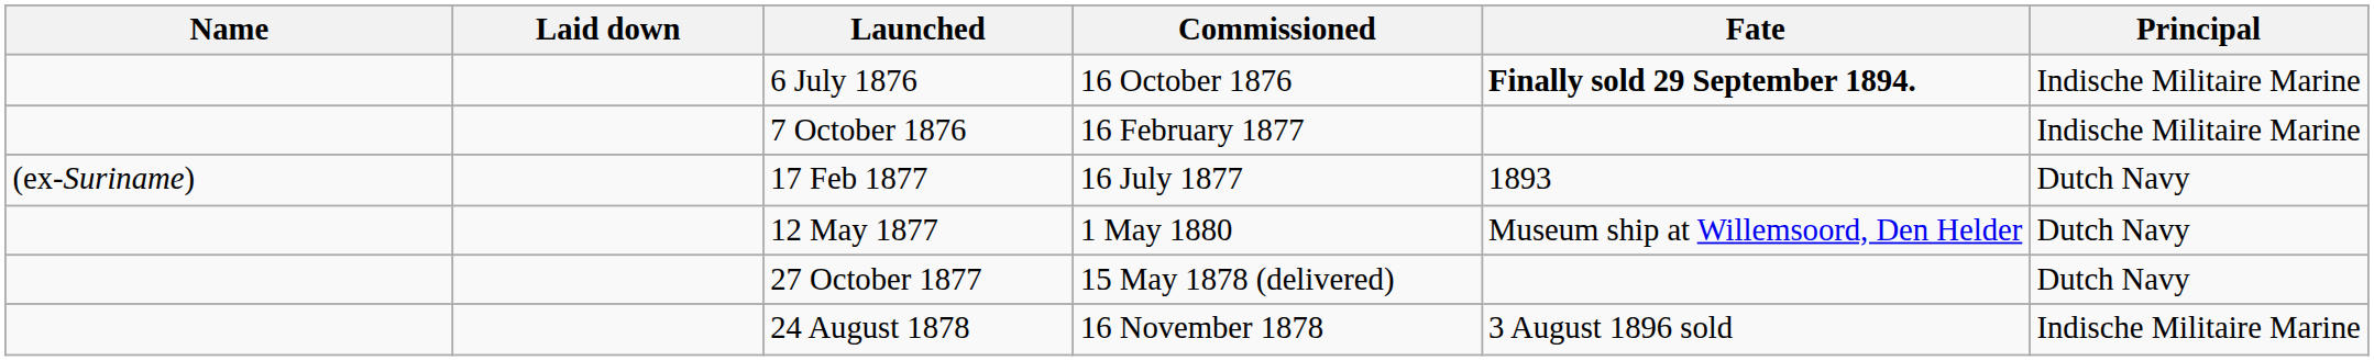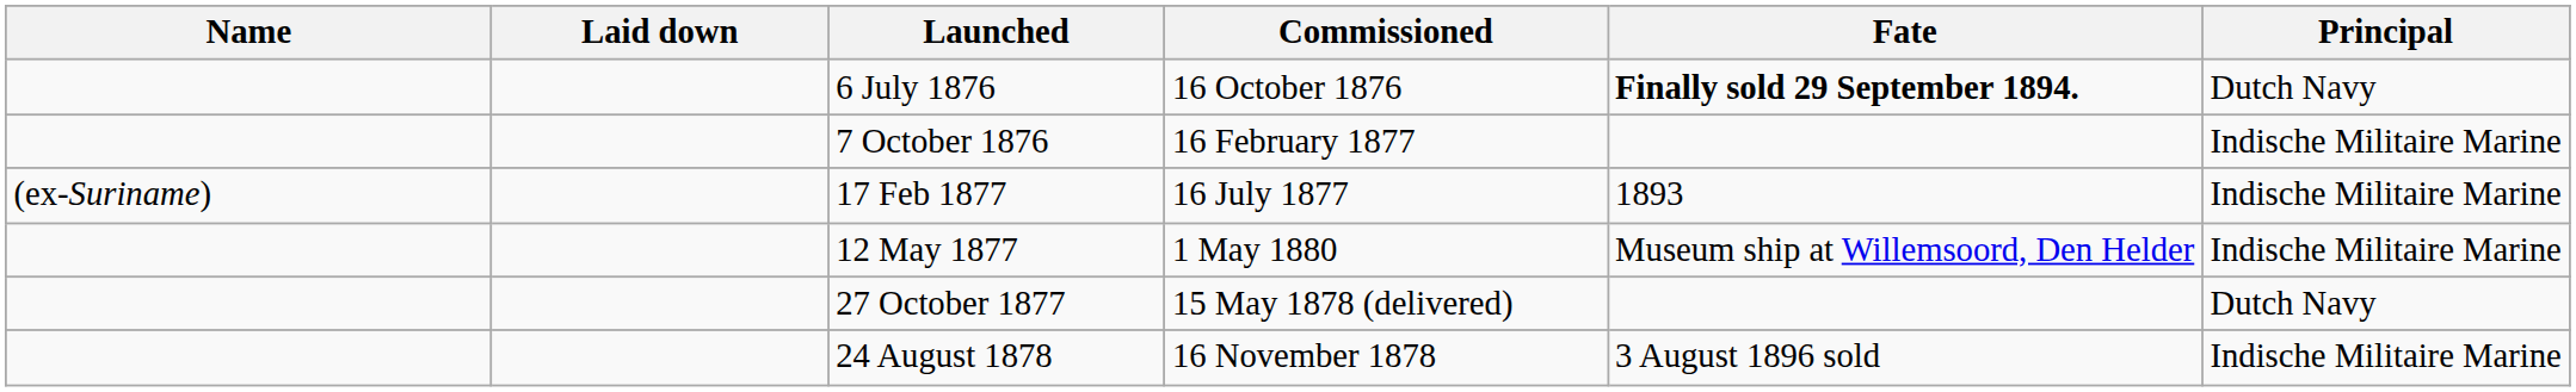6 July 1876 | Principal: Indische Militaire Marine -> Dutch Navy
17 Feb 1877 | Principal: Dutch Navy -> Indische Militaire Marine
12 May 1877 | Principal: Dutch Navy -> Indische Militaire Marine
